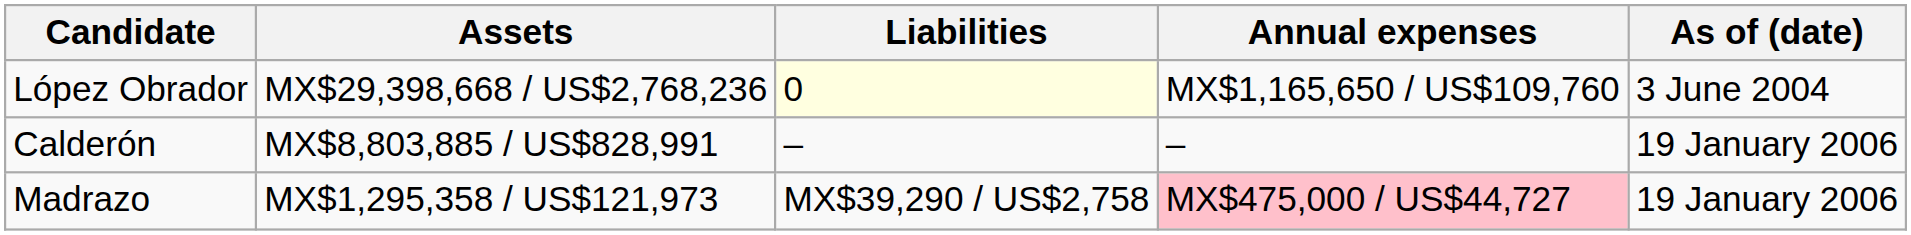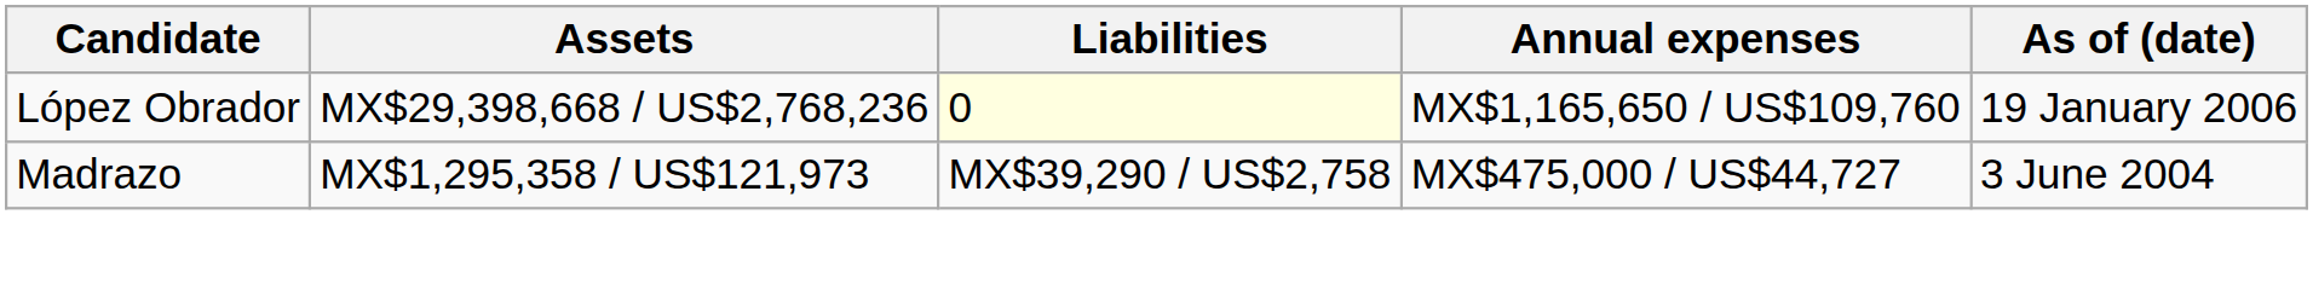López Obrador | As of (date): 3 June 2004 -> 19 January 2006
- row: Calderón | MX$8,803,885 / US$828,991 | – | – | 19 January 2006
Madrazo | Annual expenses: pink background -> no background
Madrazo | As of (date): 19 January 2006 -> 3 June 2004
